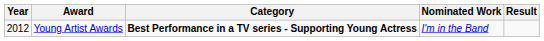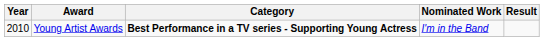Young Artist Awards | Year: 2012 -> 2010
